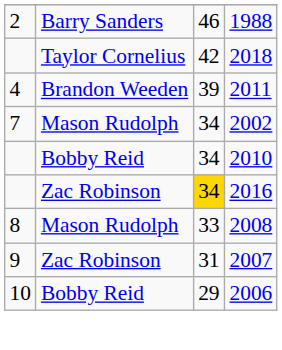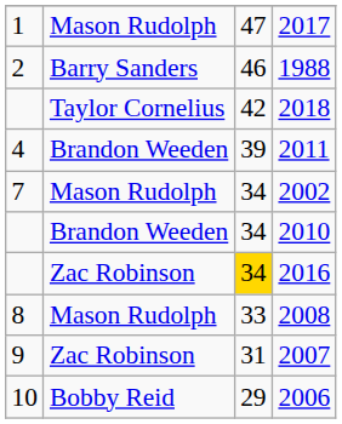+ row: 1 | Mason Rudolph | 47 | 2017
2010 | column 2: Bobby Reid -> Brandon Weeden
